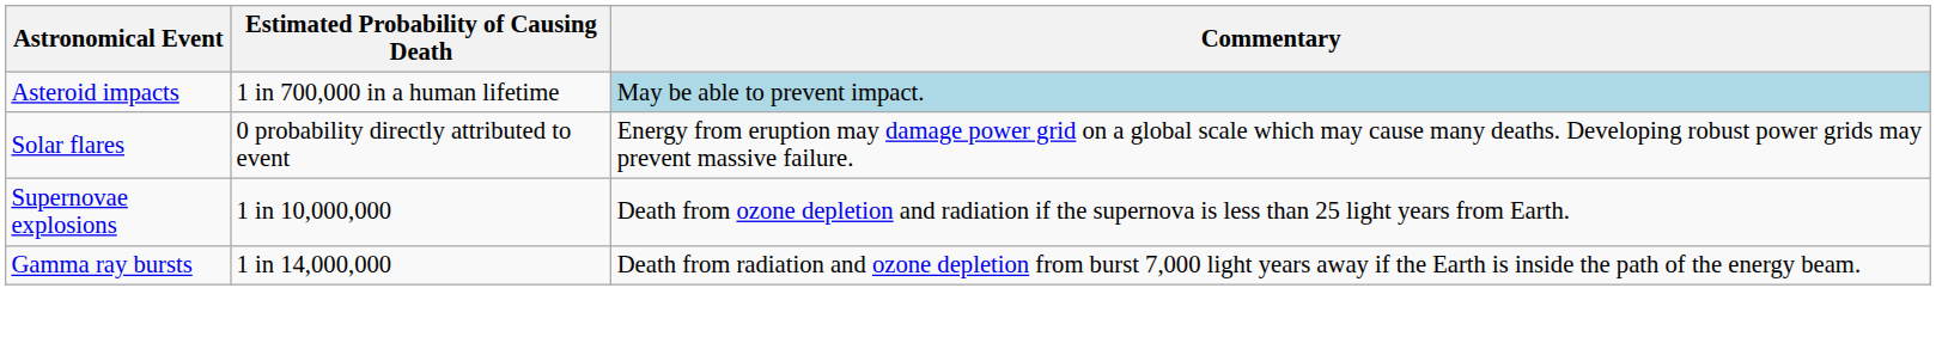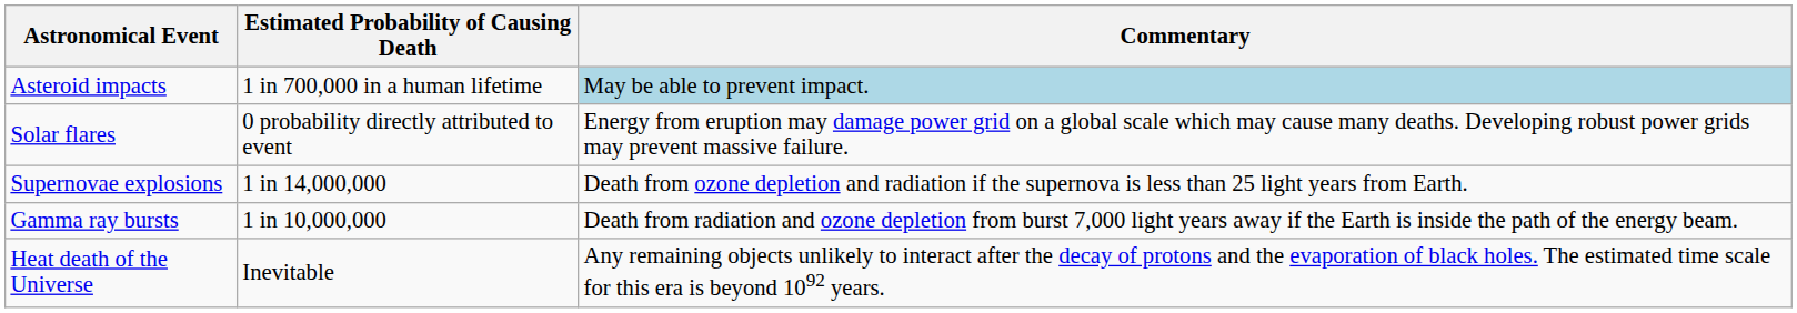Supernovae explosions | Estimated Probability of Causing Death: 1 in 10,000,000 -> 1 in 14,000,000
Gamma ray bursts | Estimated Probability of Causing Death: 1 in 14,000,000 -> 1 in 10,000,000
+ row: Heat death of the Universe | Inevitable | Any remaining objects unlikely to interact after the decay of protons and the evaporation of black holes. The estimated time scale for this era is beyond 1092 years.
